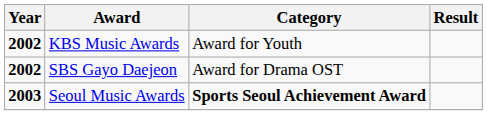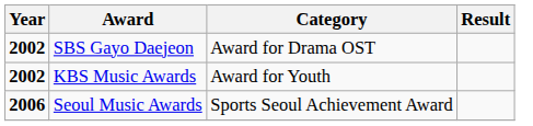rows swapped: KBS Music Awards <-> SBS Gayo Daejeon
Seoul Music Awards | Year: 2003 -> 2006
Seoul Music Awards | Category: bold -> normal
